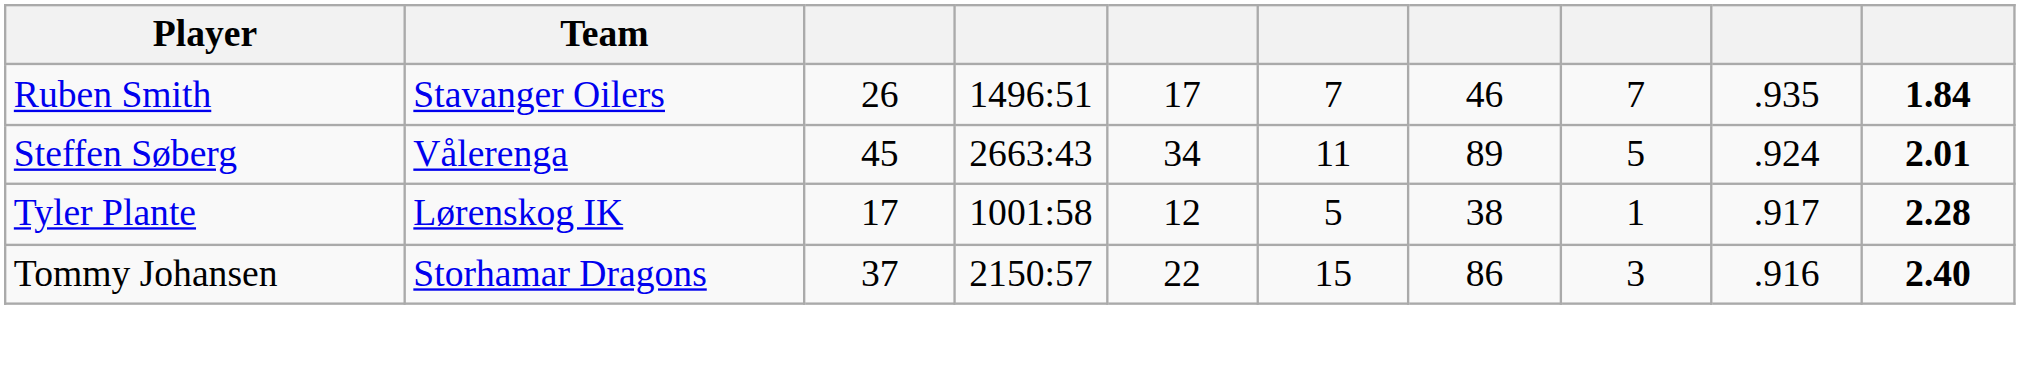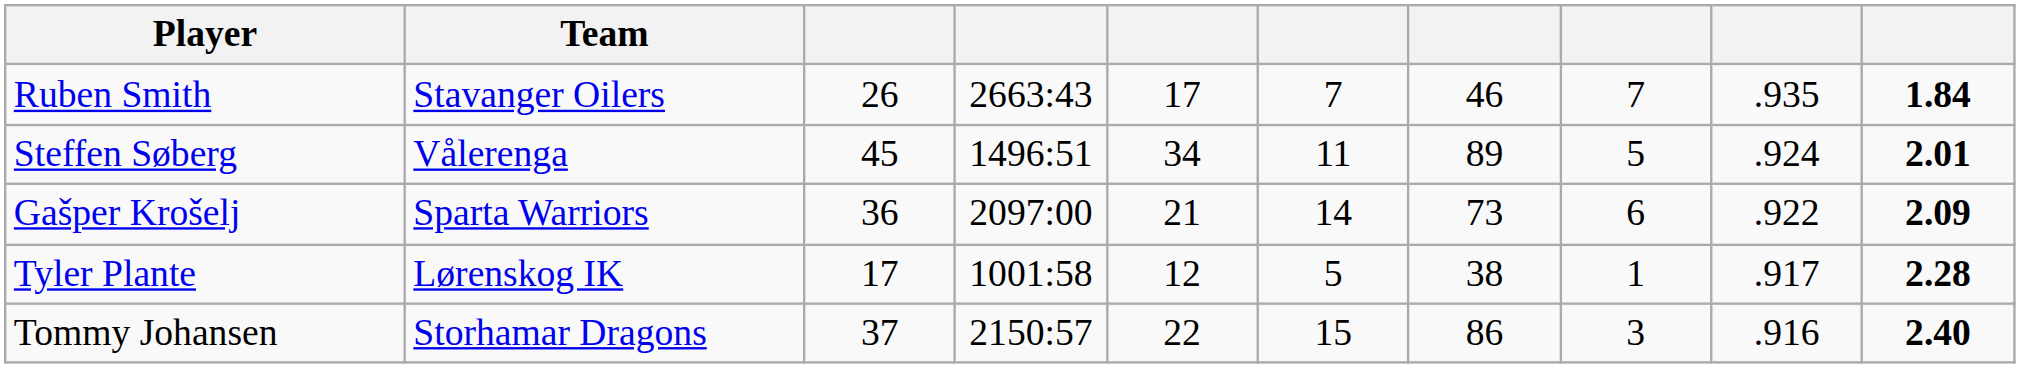Ruben Smith | column 4: 1496:51 -> 2663:43
Steffen Søberg | column 4: 2663:43 -> 1496:51
+ row: Gašper Krošelj | Sparta Warriors | 36 | 2097:00 | 21 | 14 | 73 | 6 | .922 | 2.09
